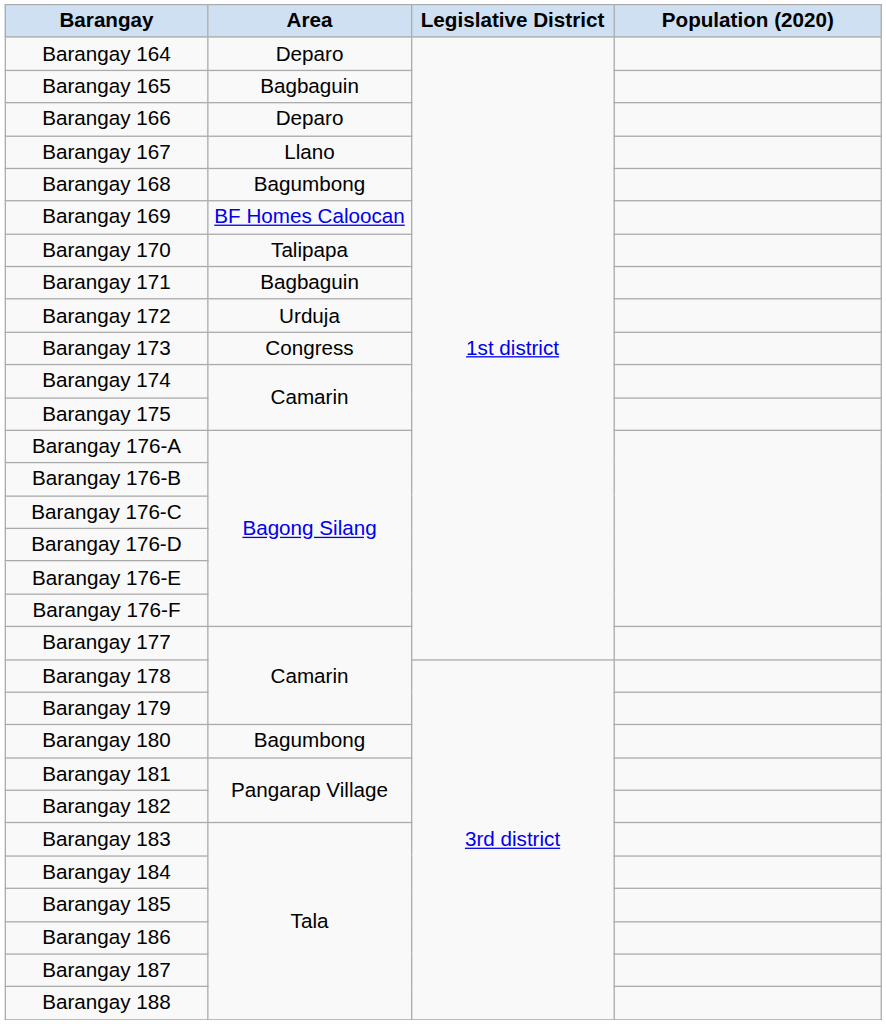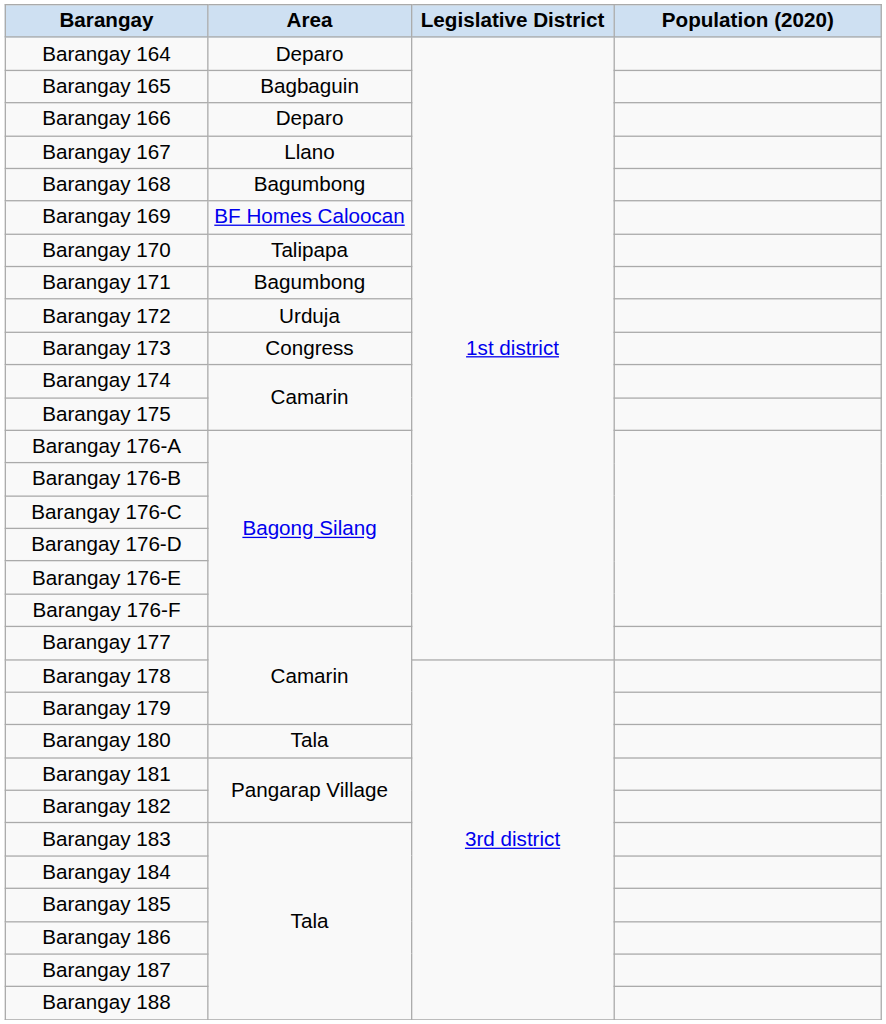Barangay 171 | Area: Bagbaguin -> Bagumbong
Barangay 180 | Area: Bagumbong -> Tala
